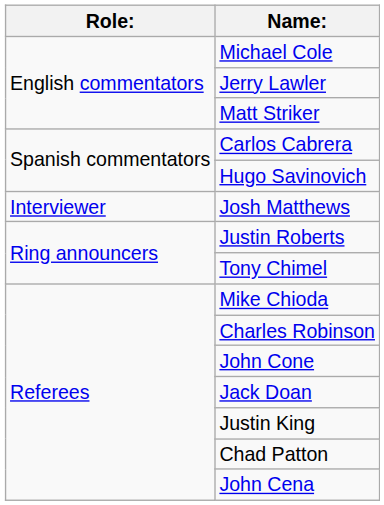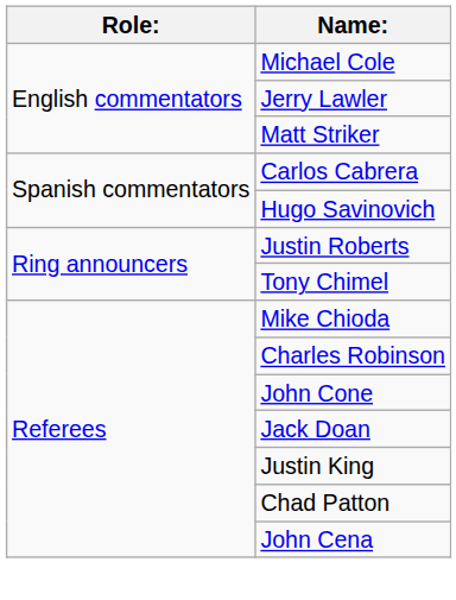- row: Interviewer | Josh Matthews
